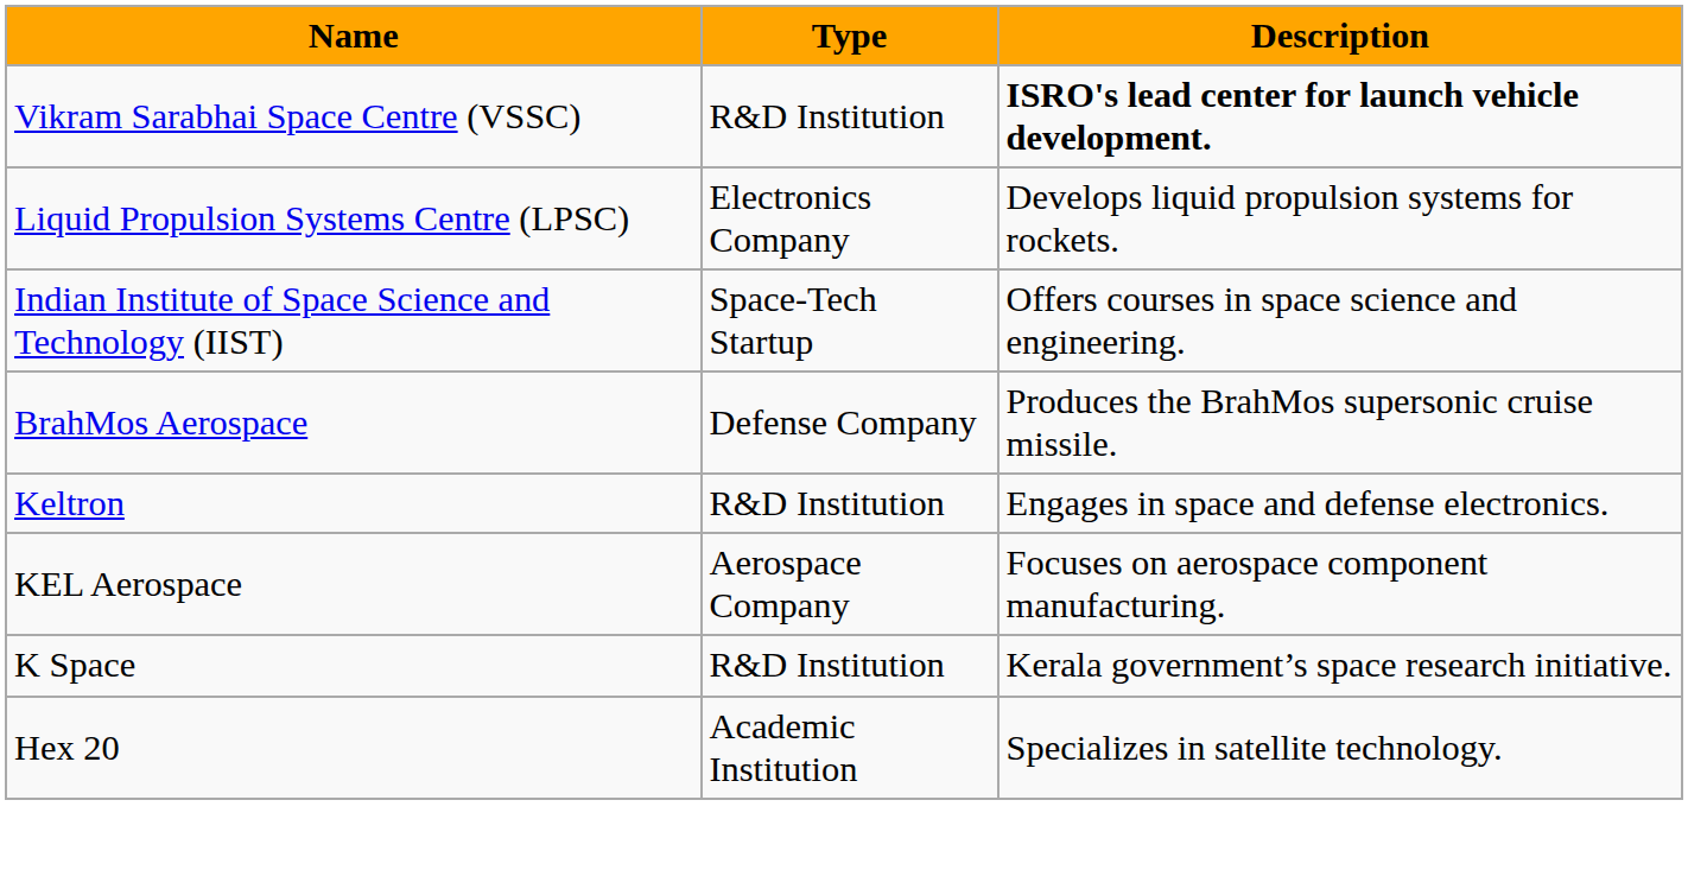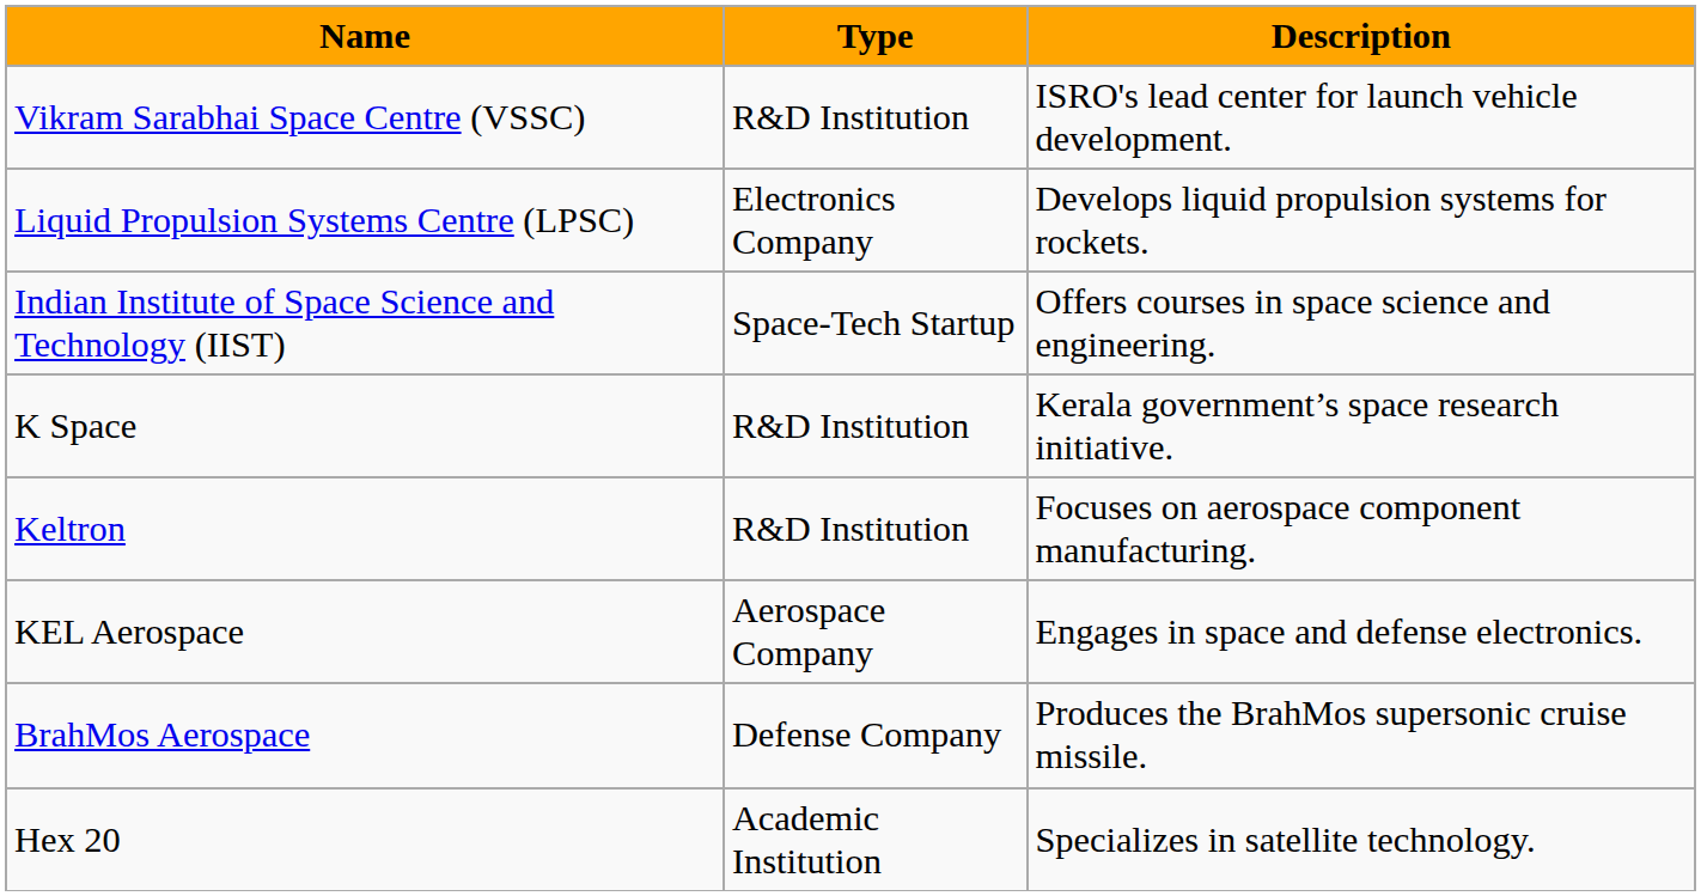Vikram Sarabhai Space Centre (VSSC) | Description: bold -> normal
rows swapped: BrahMos Aerospace <-> K Space
Keltron | Description: Engages in space and defense electronics. -> Focuses on aerospace component manufacturing.
KEL Aerospace | Description: Focuses on aerospace component manufacturing. -> Engages in space and defense electronics.
